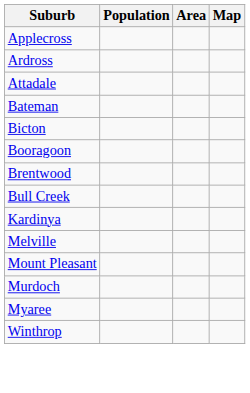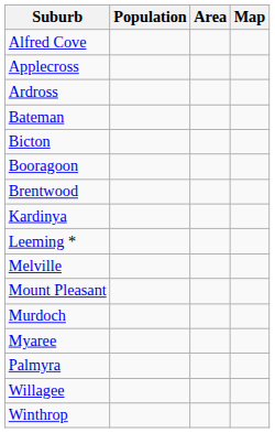+ row: Alfred Cove
- row: Attadale
- row: Bull Creek
+ row: Leeming *
+ row: Palmyra
+ row: Willagee
